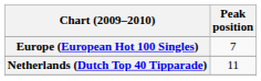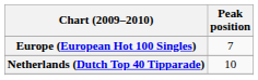Netherlands (Dutch Top 40 Tipparade) | Peak position: 11 -> 10
